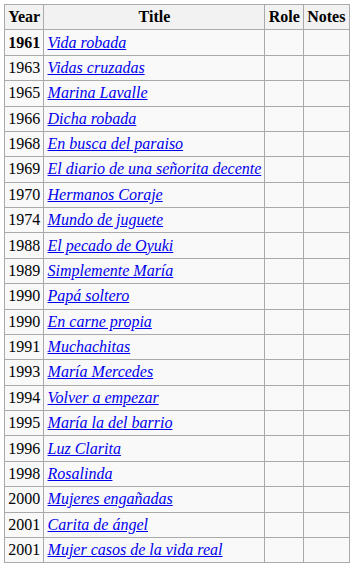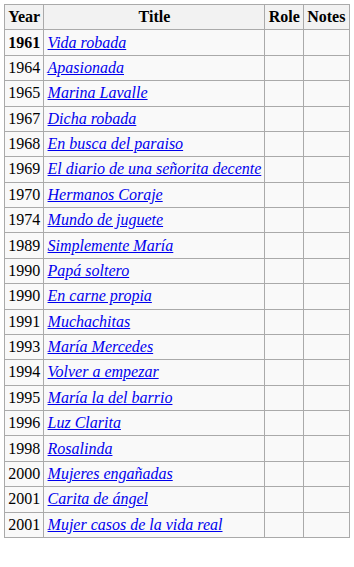- row: 1963 | Vidas cruzadas
+ row: 1964 | Apasionada
Dicha robada | Year: 1966 -> 1967
- row: 1988 | El pecado de Oyuki
